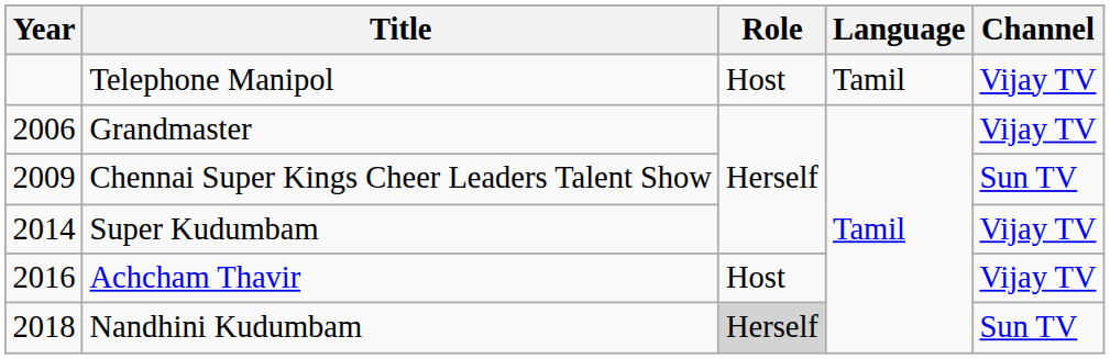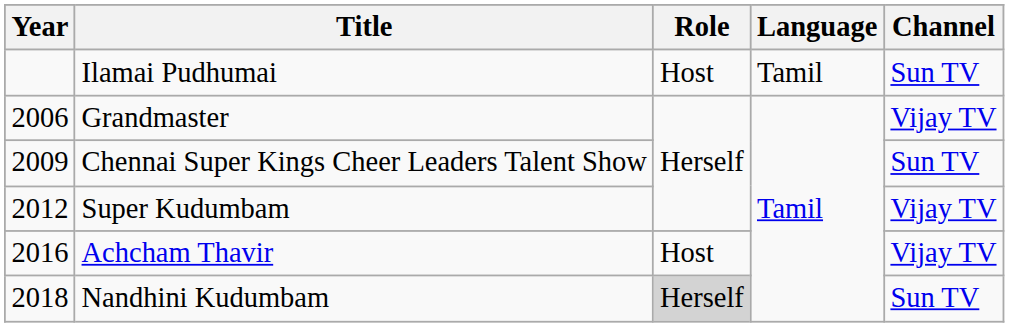+ row: Ilamai Pudhumai | Host | Tamil | Sun TV
- row: Telephone Manipol | Host | Tamil | Vijay TV
Super Kudumbam | Year: 2014 -> 2012
